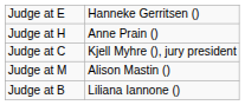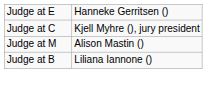- row: Judge at H | Anne Prain ()
